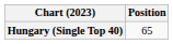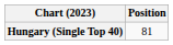Hungary (Single Top 40) | Position: 65 -> 81
